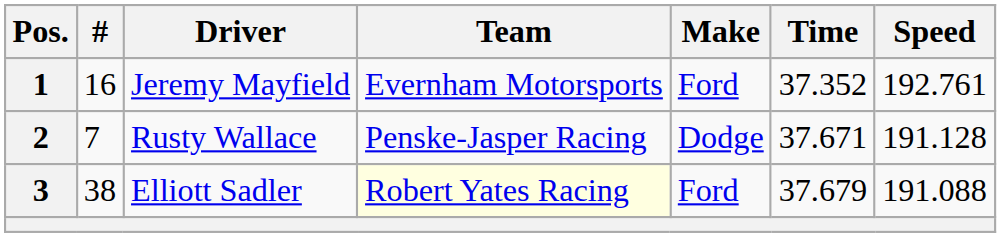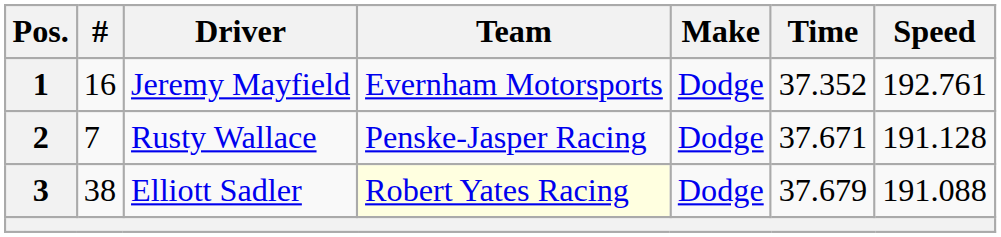Jeremy Mayfield | Make: Ford -> Dodge
Elliott Sadler | Make: Ford -> Dodge
